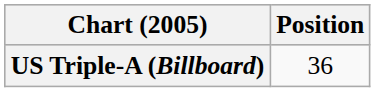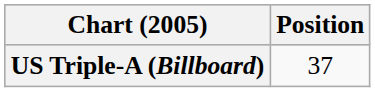US Triple-A (Billboard) | Position: 36 -> 37
